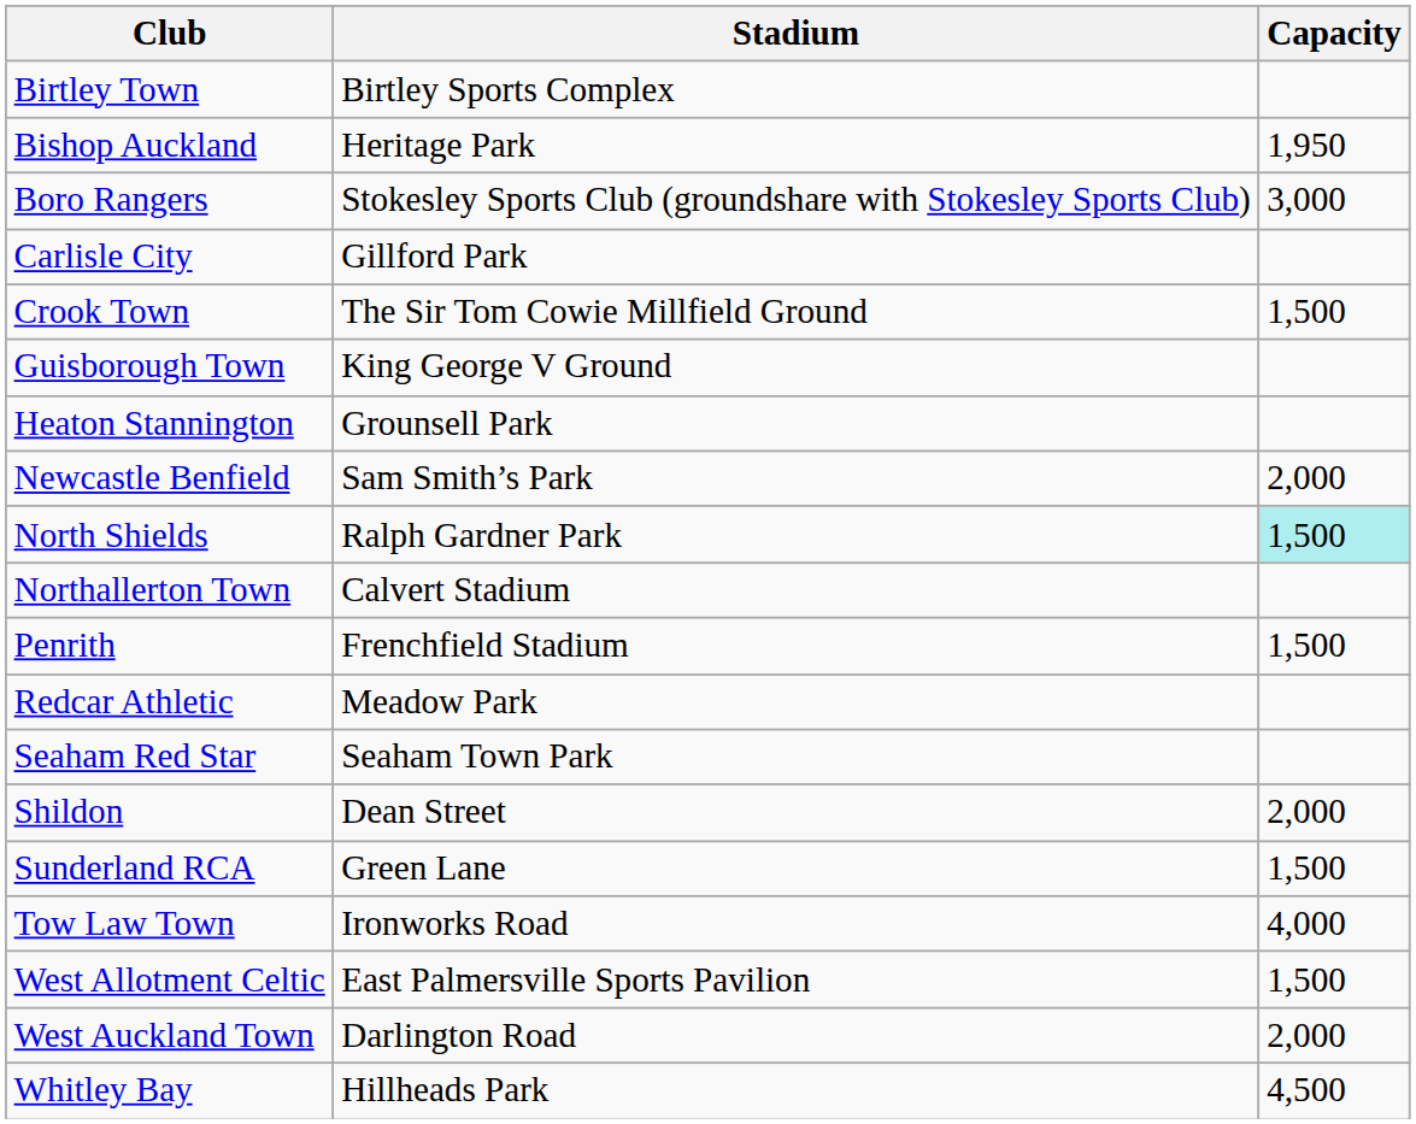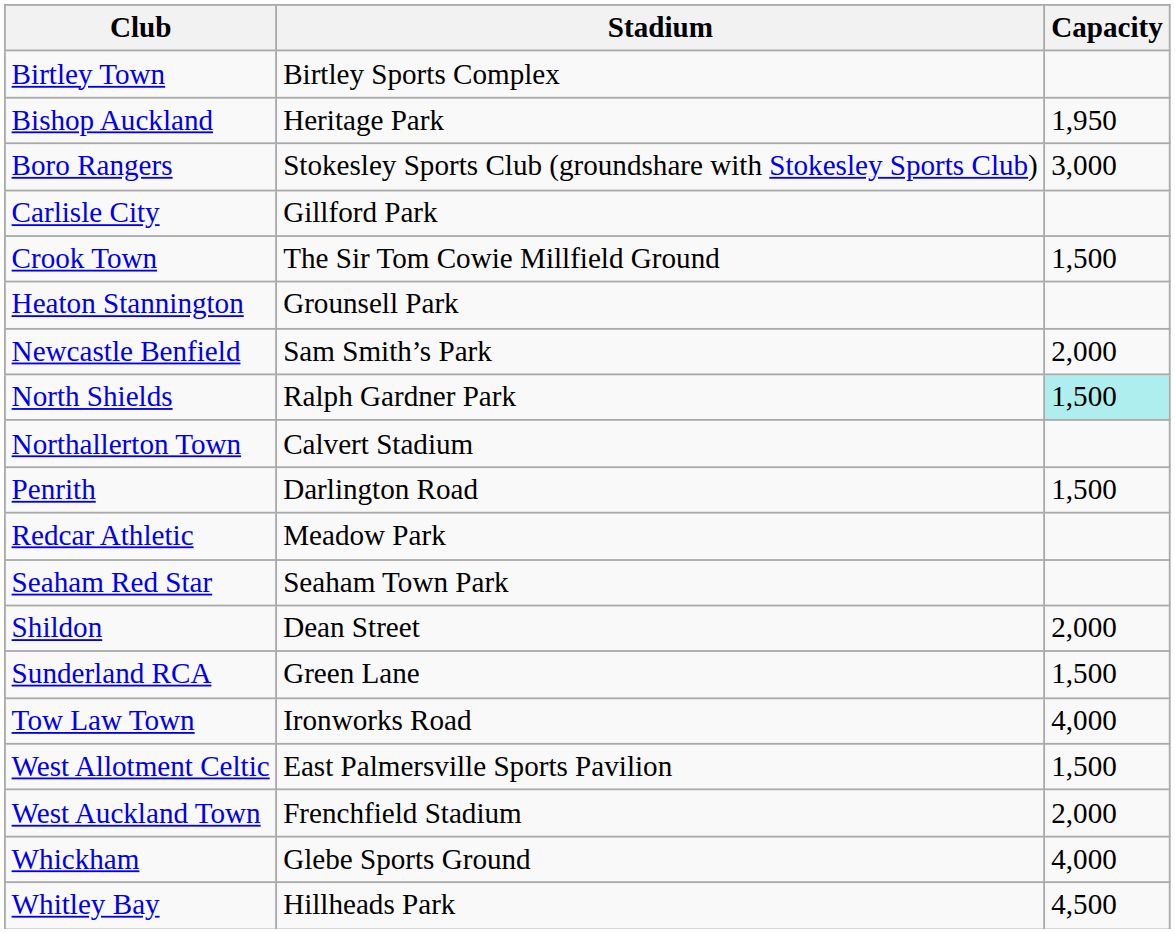- row: Guisborough Town | King George V Ground
Penrith | Stadium: Frenchfield Stadium -> Darlington Road
West Auckland Town | Stadium: Darlington Road -> Frenchfield Stadium
+ row: Whickham | Glebe Sports Ground | 4,000
